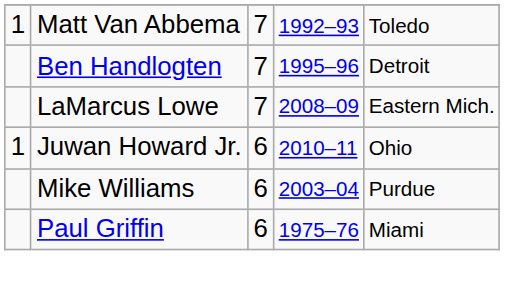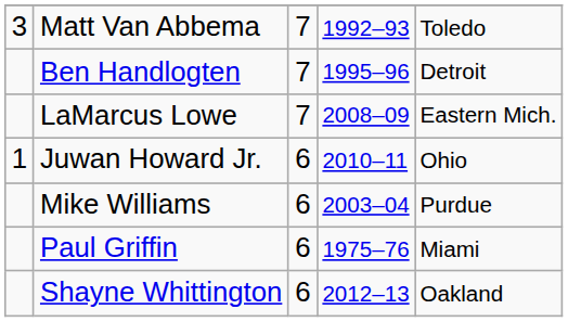Matt Van Abbema | column 1: 1 -> 3
+ row: Shayne Whittington | 6 | 2012–13 | Oakland
